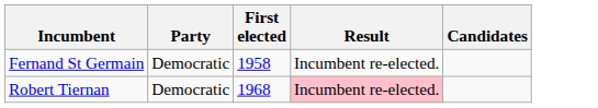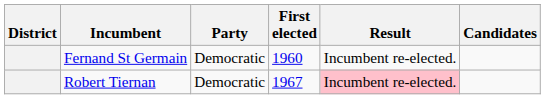+ column: District
Fernand St Germain | First elected: 1958 -> 1960
Robert Tiernan | First elected: 1968 -> 1967
